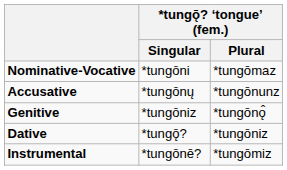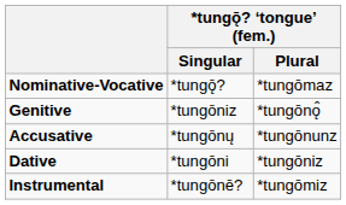Nominative-Vocative | *tungǭ? ‘tongue’ (fem.) / Singular: *tungōni -> *tungǭ?
rows swapped: Accusative <-> Genitive
Dative | *tungǭ? ‘tongue’ (fem.) / Singular: *tungǭ? -> *tungōni
